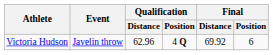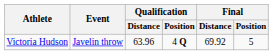Victoria Hudson | Qualification / Distance: 62.96 -> 63.96
Victoria Hudson | Final / Position: 6 -> 5
